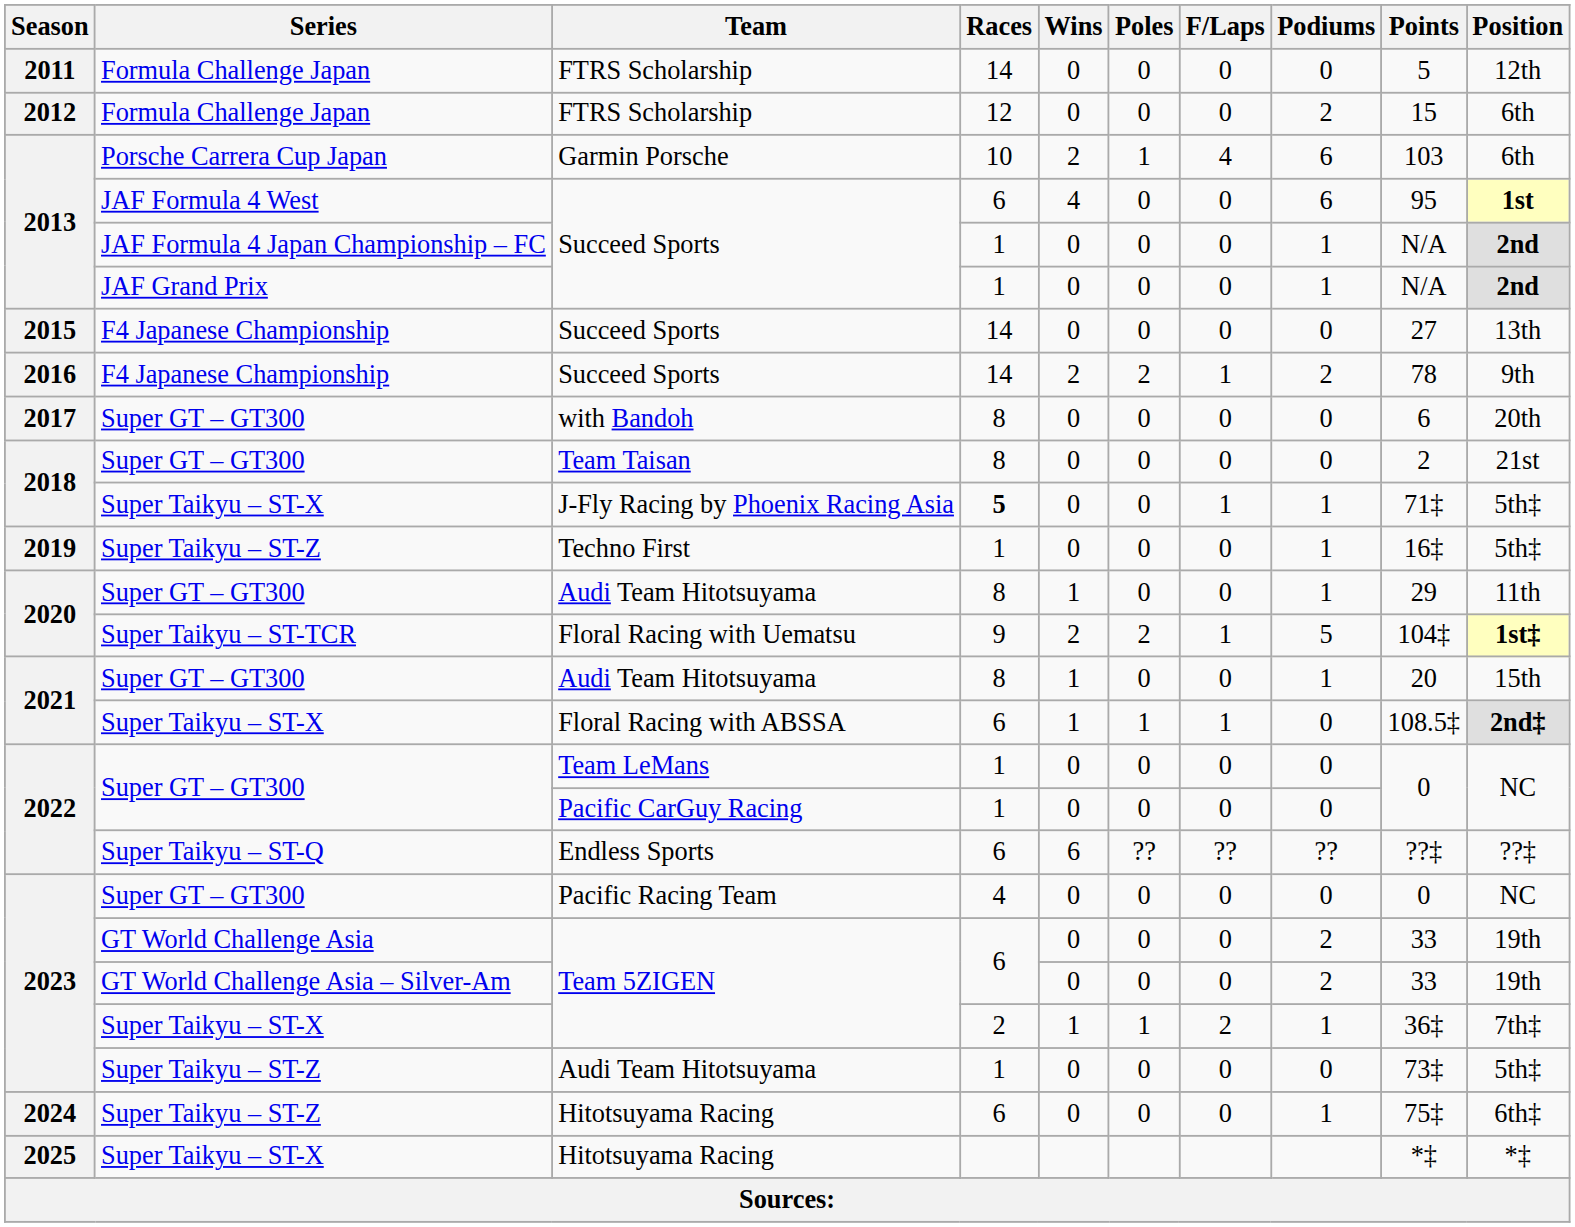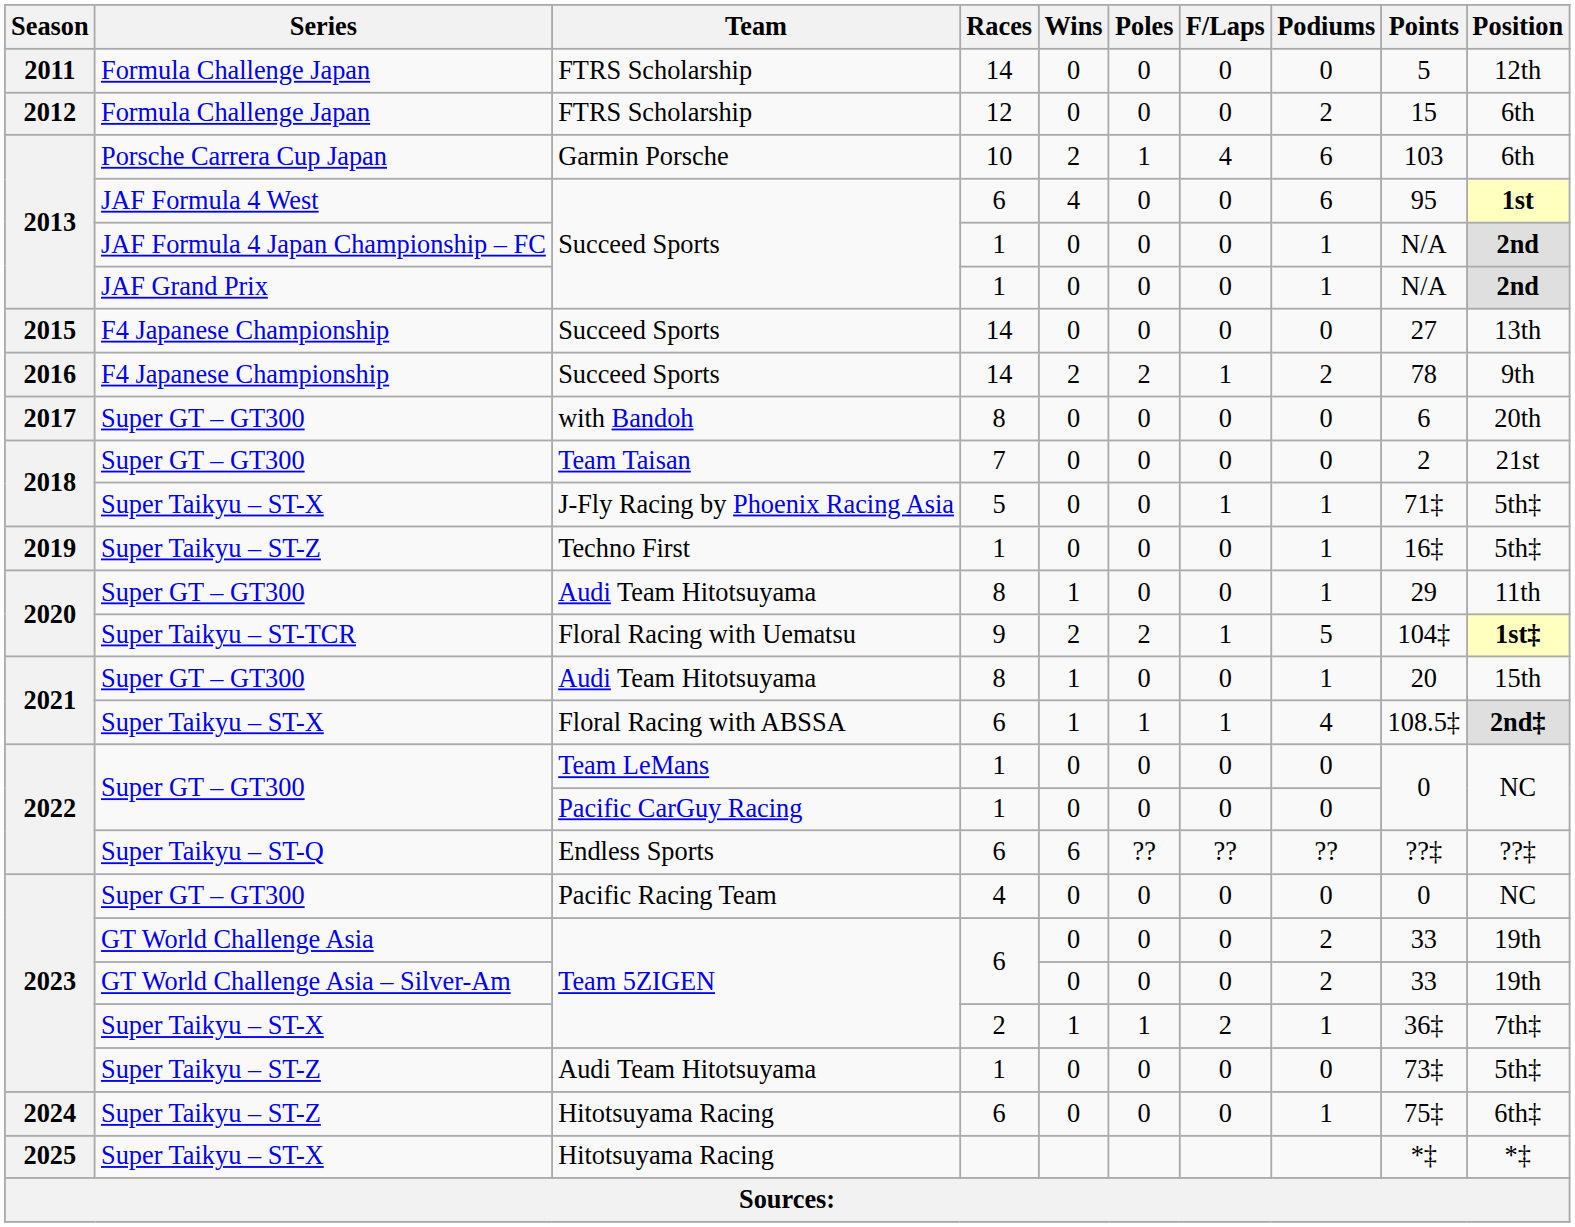Team Taisan | Races: 8 -> 7
J-Fly Racing by Phoenix Racing Asia | Races: bold -> normal
Floral Racing with ABSSA | Podiums: 0 -> 4
